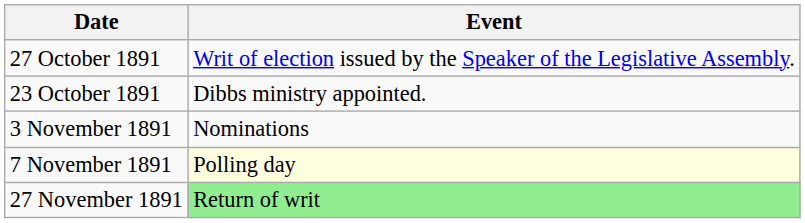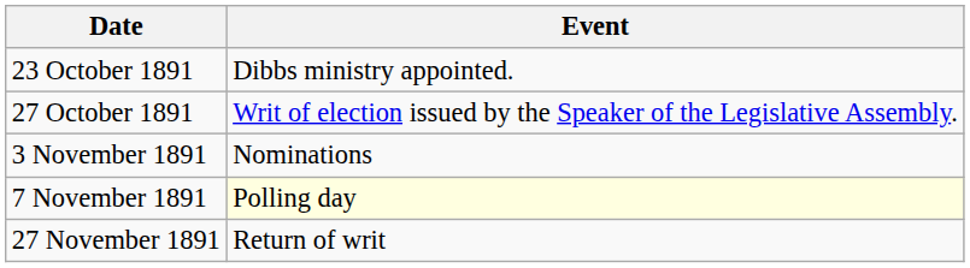rows swapped: 23 October 1891 <-> 27 October 1891
27 November 1891 | Event: lightgreen background -> no background
